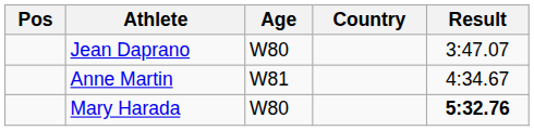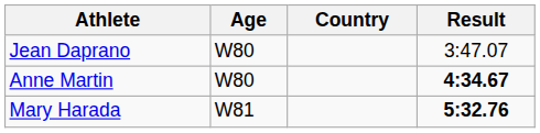- column: Pos
Anne Martin | Age: W81 -> W80
Anne Martin | Result: normal -> bold
Mary Harada | Age: W80 -> W81
